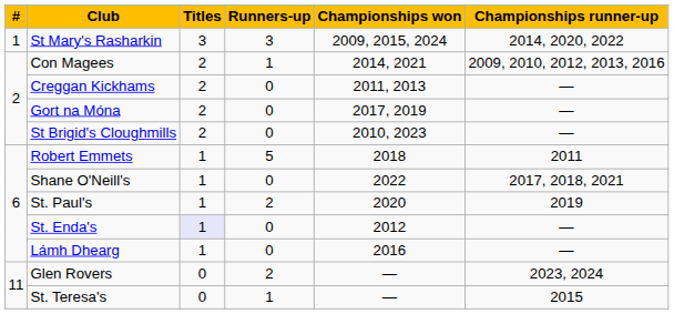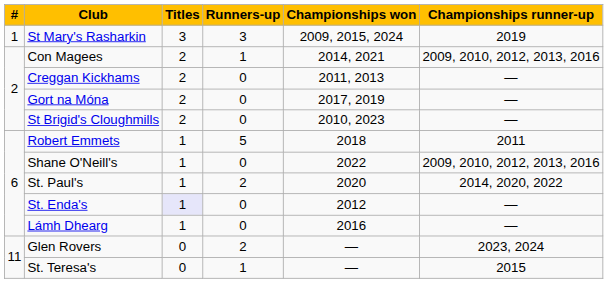St Mary's Rasharkin | Championships runner-up: 2014, 2020, 2022 -> 2019
Shane O'Neill's | Championships runner-up: 2017, 2018, 2021 -> 2009, 2010, 2012, 2013, 2016
St. Paul's | Championships runner-up: 2019 -> 2014, 2020, 2022
